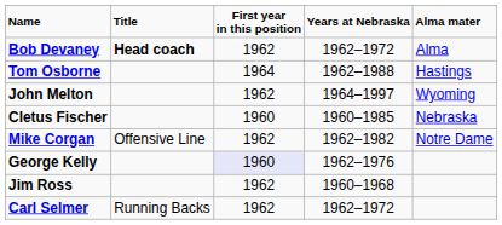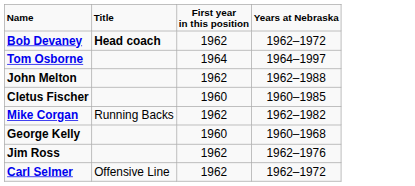- column: Alma mater | Alma | Hastings | Wyoming | Nebraska | Notre Dame
Tom Osborne | Years at Nebraska: 1962–1988 -> 1964–1997
John Melton | Years at Nebraska: 1964–1997 -> 1962–1988
Mike Corgan | Title: Offensive Line -> Running Backs
George Kelly | First year in this position: lavender background -> no background
George Kelly | Years at Nebraska: 1962–1976 -> 1960–1968
Jim Ross | Years at Nebraska: 1960–1968 -> 1962–1976
Carl Selmer | Title: Running Backs -> Offensive Line
